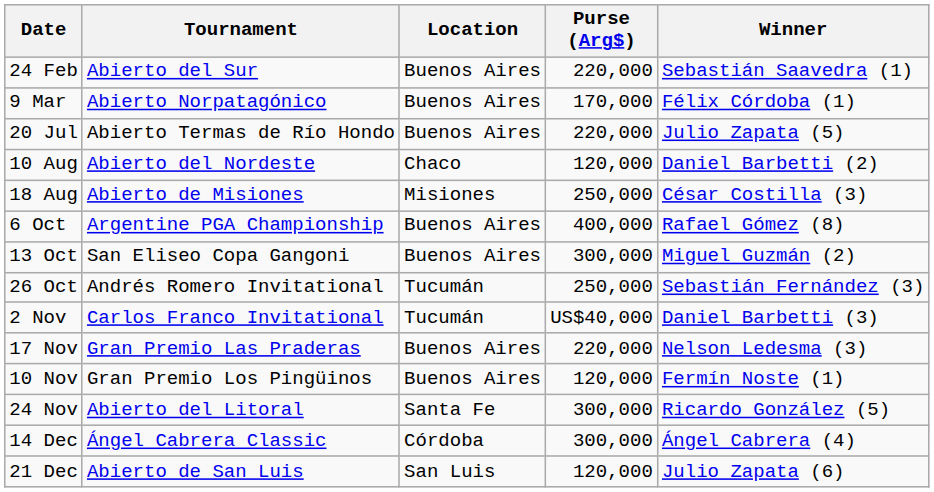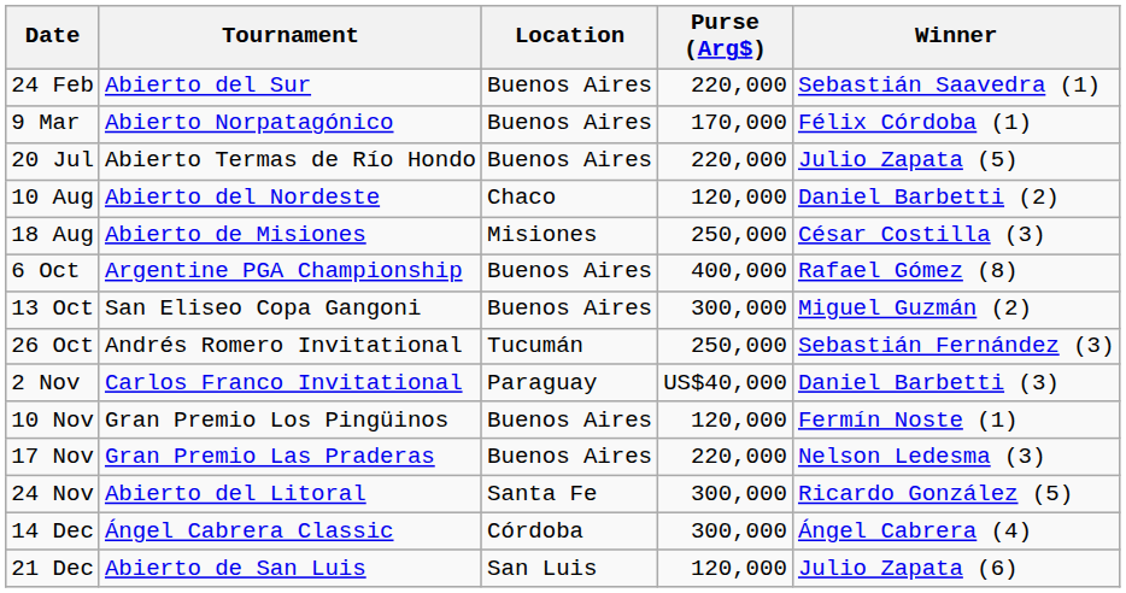2 Nov | Location: Tucumán -> Paraguay
rows swapped: 10 Nov <-> 17 Nov
